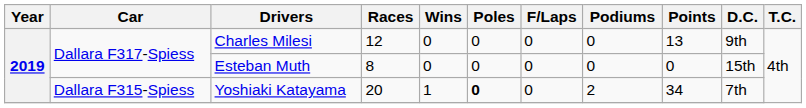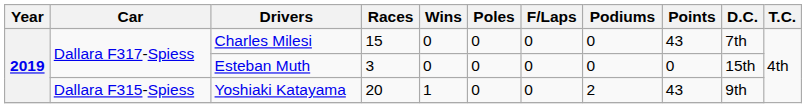Charles Milesi | Races: 12 -> 15
Charles Milesi | Points: 13 -> 43
Charles Milesi | D.C.: 9th -> 7th
Esteban Muth | Races: 8 -> 3
Yoshiaki Katayama | Poles: bold -> normal
Yoshiaki Katayama | Points: 34 -> 43
Yoshiaki Katayama | D.C.: 7th -> 9th
